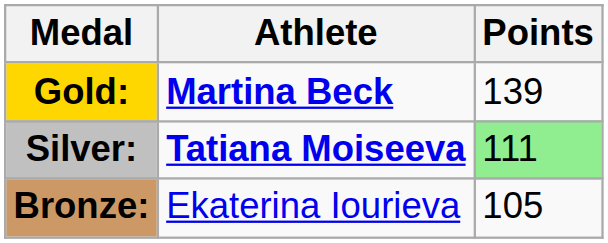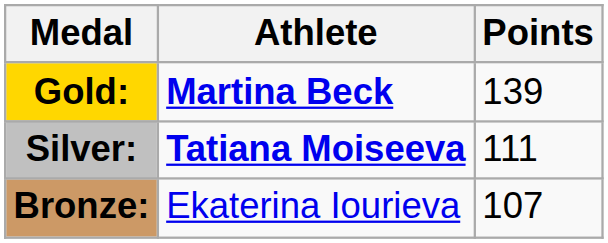Silver: | Points: lightgreen background -> no background
Bronze: | Points: 105 -> 107
